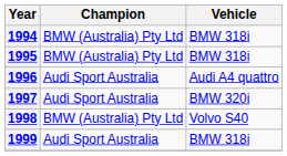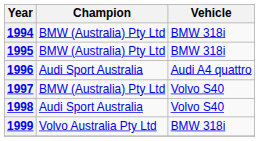1997 | Champion: Audi Sport Australia -> BMW (Australia) Pty Ltd
1997 | Vehicle: BMW 320i -> Volvo S40
1998 | Champion: BMW (Australia) Pty Ltd -> Audi Sport Australia
1999 | Champion: Audi Sport Australia -> Volvo Australia Pty Ltd
